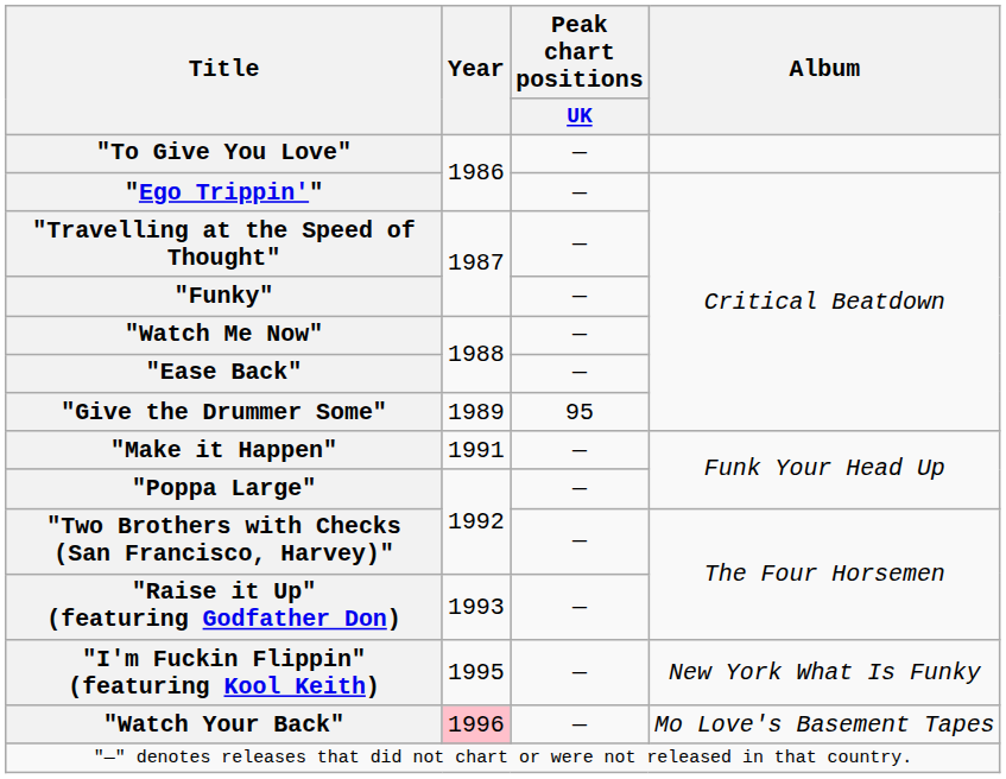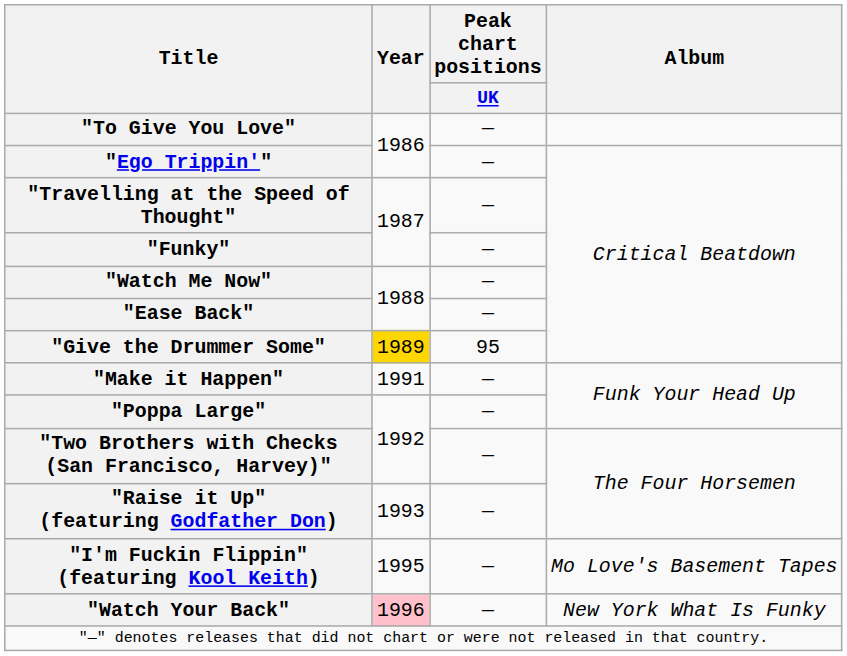"Give the Drummer Some" | Year: no background -> gold background
"I'm Fuckin Flippin" (featuring Kool Keith) | Album: New York What Is Funky -> Mo Love's Basement Tapes
"Watch Your Back" | Album: Mo Love's Basement Tapes -> New York What Is Funky
